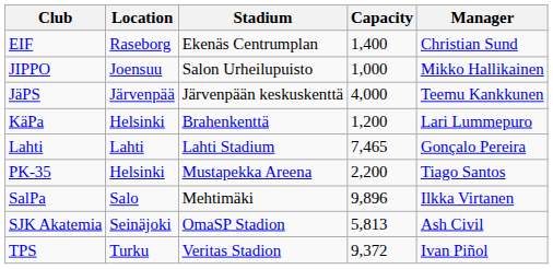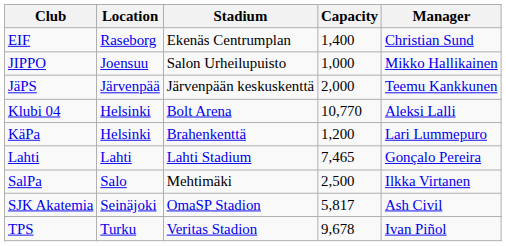JäPS | Capacity: 4,000 -> 2,000
+ row: Klubi 04 | Helsinki | Bolt Arena | 10,770 | Aleksi Lalli
- row: PK-35 | Helsinki | Mustapekka Areena | 2,200 | Tiago Santos
SalPa | Capacity: 9,896 -> 2,500
SJK Akatemia | Capacity: 5,813 -> 5,817
TPS | Capacity: 9,372 -> 9,678
